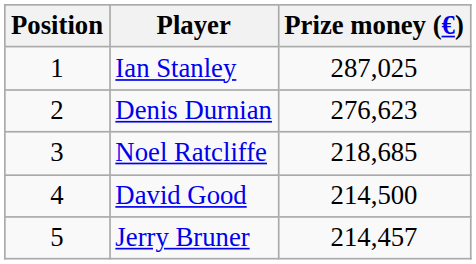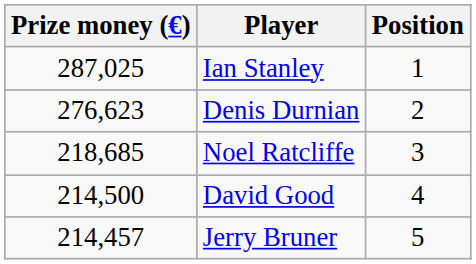columns swapped: Position <-> Prize money (€)
